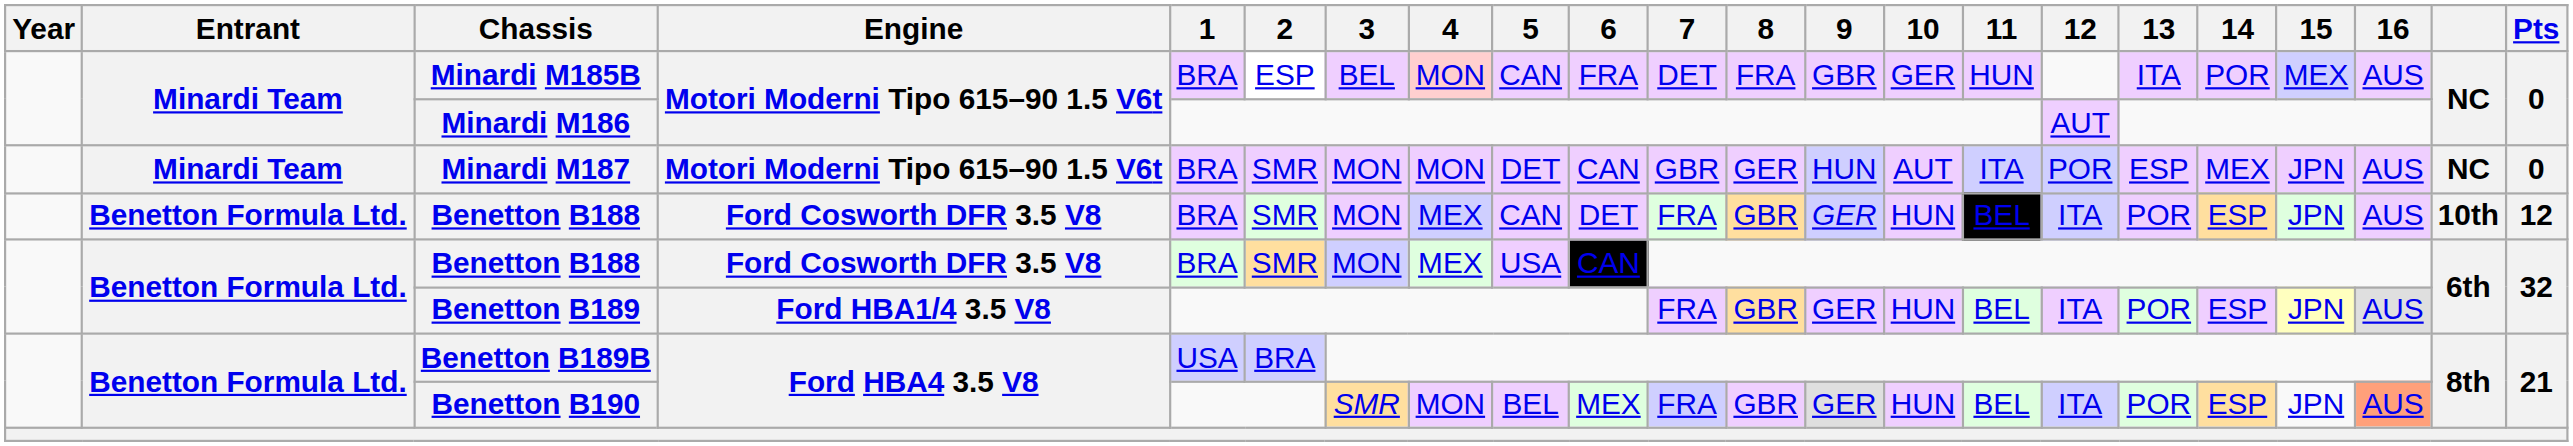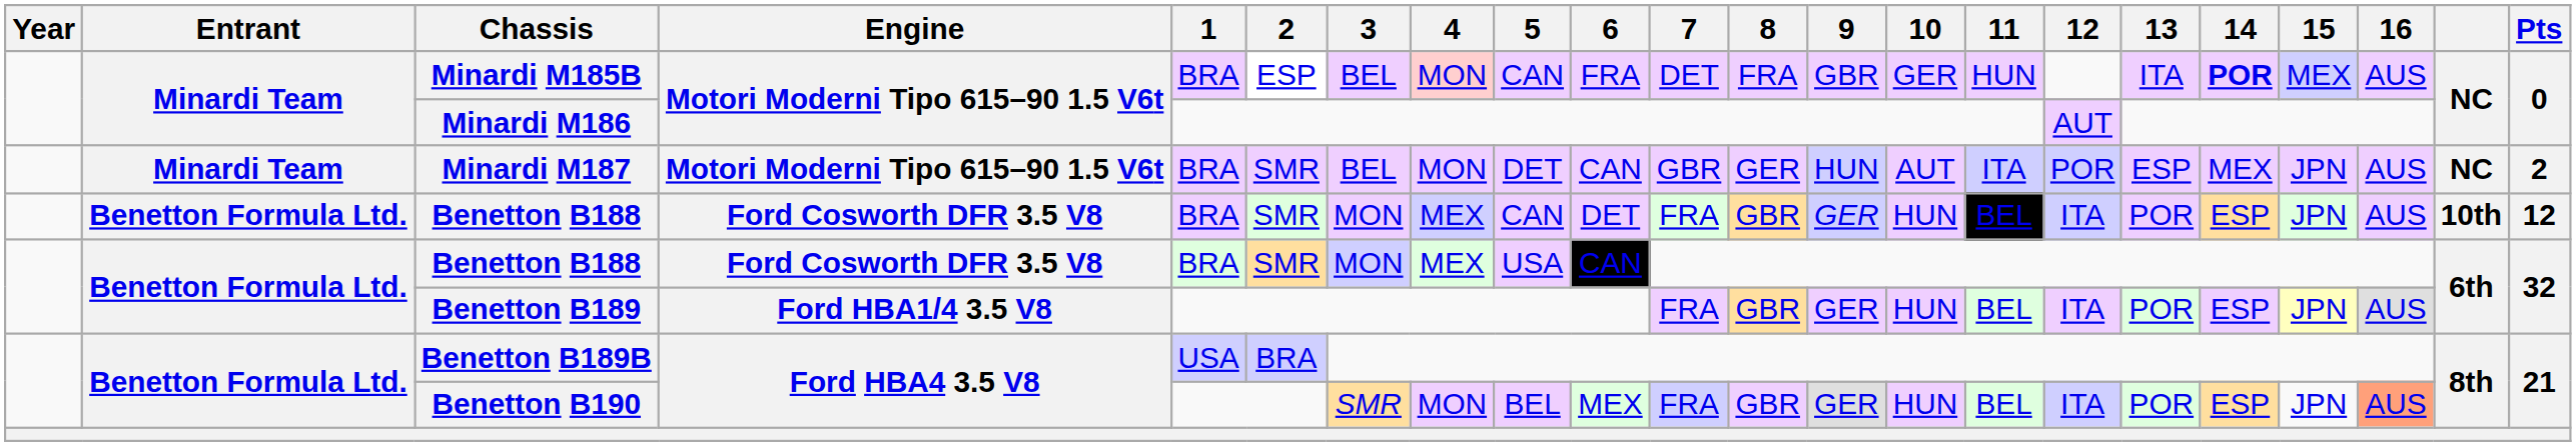Minardi M185B | 14: normal -> bold
Minardi M187 | 3: MON -> BEL
Minardi M187 | Pts: 0 -> 2
